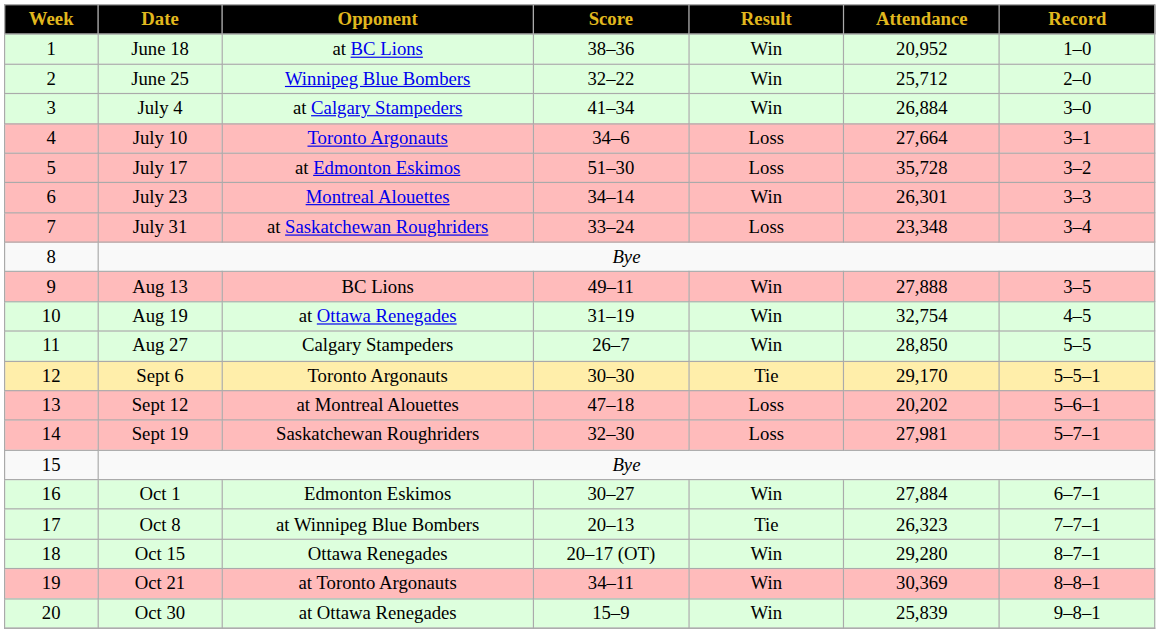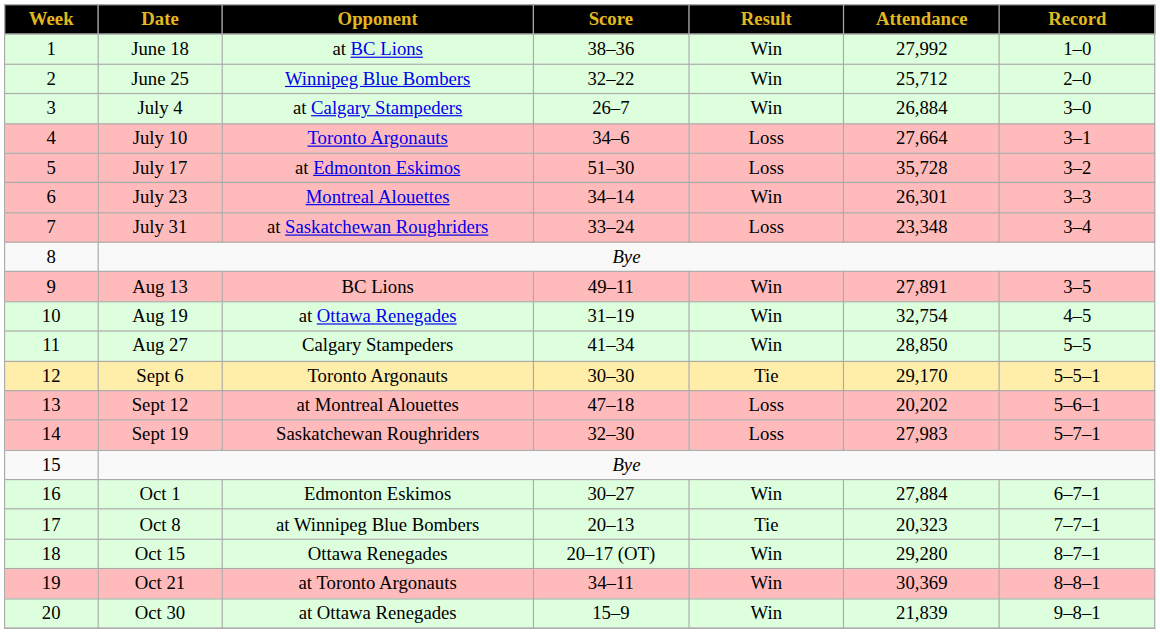June 18 | Attendance: 20,952 -> 27,992
July 4 | Score: 41–34 -> 26–7
Aug 13 | Attendance: 27,888 -> 27,891
Aug 27 | Score: 26–7 -> 41–34
Sept 19 | Attendance: 27,981 -> 27,983
Oct 8 | Attendance: 26,323 -> 20,323
Oct 30 | Attendance: 25,839 -> 21,839
